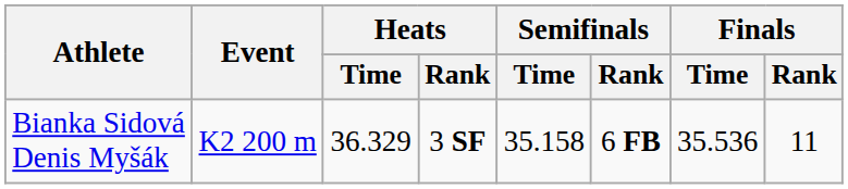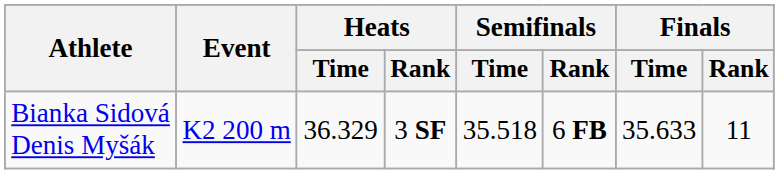Bianka Sidová Denis Myšák | Semifinals / Time: 35.158 -> 35.518
Bianka Sidová Denis Myšák | Finals / Time: 35.536 -> 35.633
